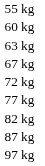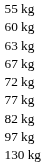- row: 87 kg
+ row: 130 kg
